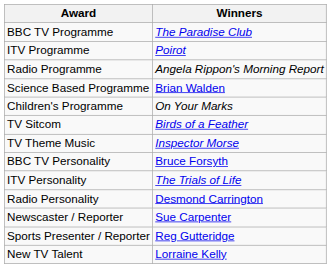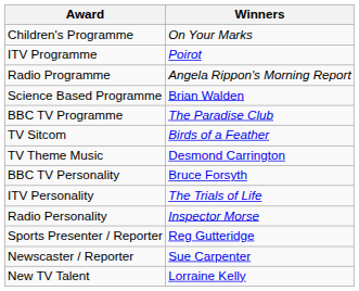rows swapped: BBC TV Programme <-> Children's Programme
TV Theme Music | Winners: Inspector Morse -> Desmond Carrington
Radio Personality | Winners: Desmond Carrington -> Inspector Morse
rows swapped: Newscaster / Reporter <-> Sports Presenter / Reporter
